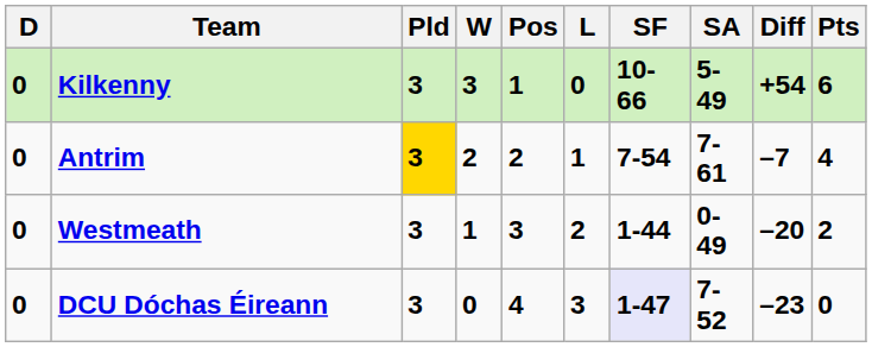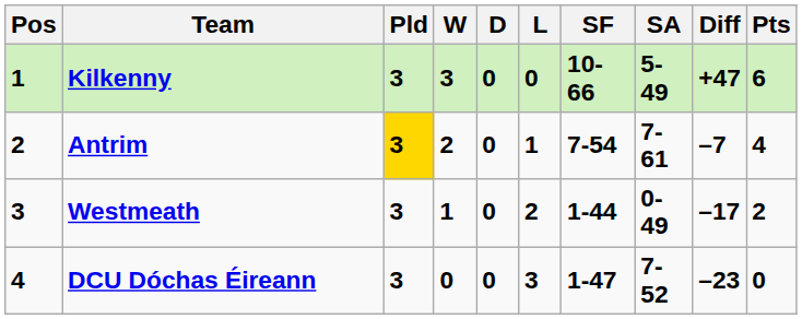columns swapped: Pos <-> D
Kilkenny | Diff: +54 -> +47
Westmeath | Diff: –20 -> –17
DCU Dóchas Éireann | SF: lavender background -> no background
